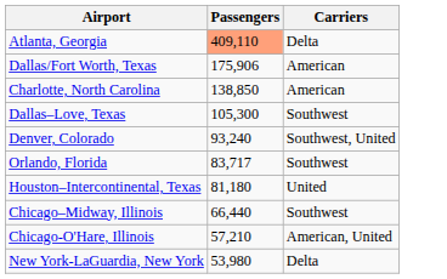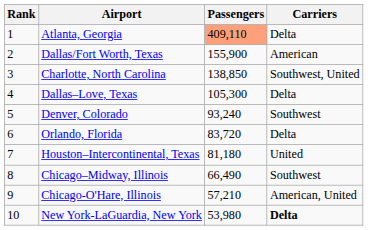+ column: Rank | 1 | 2 | 3 | 4 | 5 | 6 | 7 | 8 | 9 | 10
Dallas/Fort Worth, Texas | Passengers: 175,906 -> 155,900
Charlotte, North Carolina | Carriers: American -> Southwest, United
Dallas–Love, Texas | Carriers: Southwest -> Delta
Denver, Colorado | Carriers: Southwest, United -> Southwest
Orlando, Florida | Passengers: 83,717 -> 83,720
Orlando, Florida | Carriers: Southwest -> Delta
Chicago–Midway, Illinois | Passengers: 66,440 -> 66,490
New York-LaGuardia, New York | Carriers: normal -> bold
